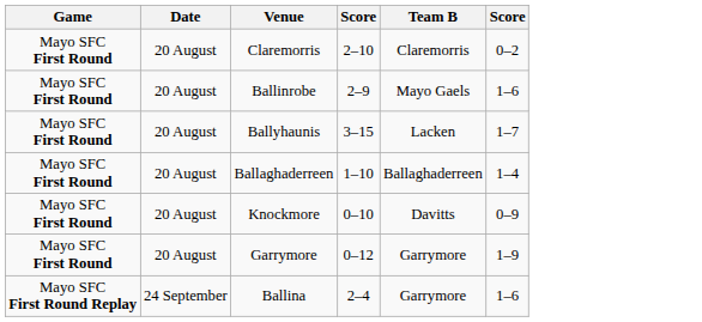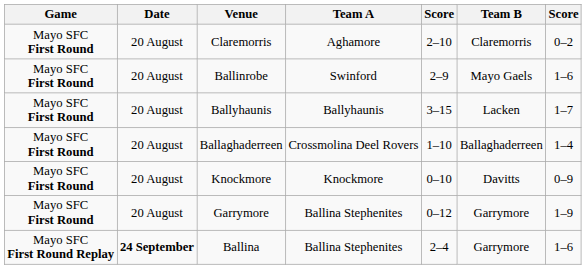+ column: Team A | Aghamore | Swinford | Ballyhaunis | Crossmolina Deel Rovers | Knockmore | Ballina Stephenites | Ballina Stephenites
Ballina | Date: normal -> bold
